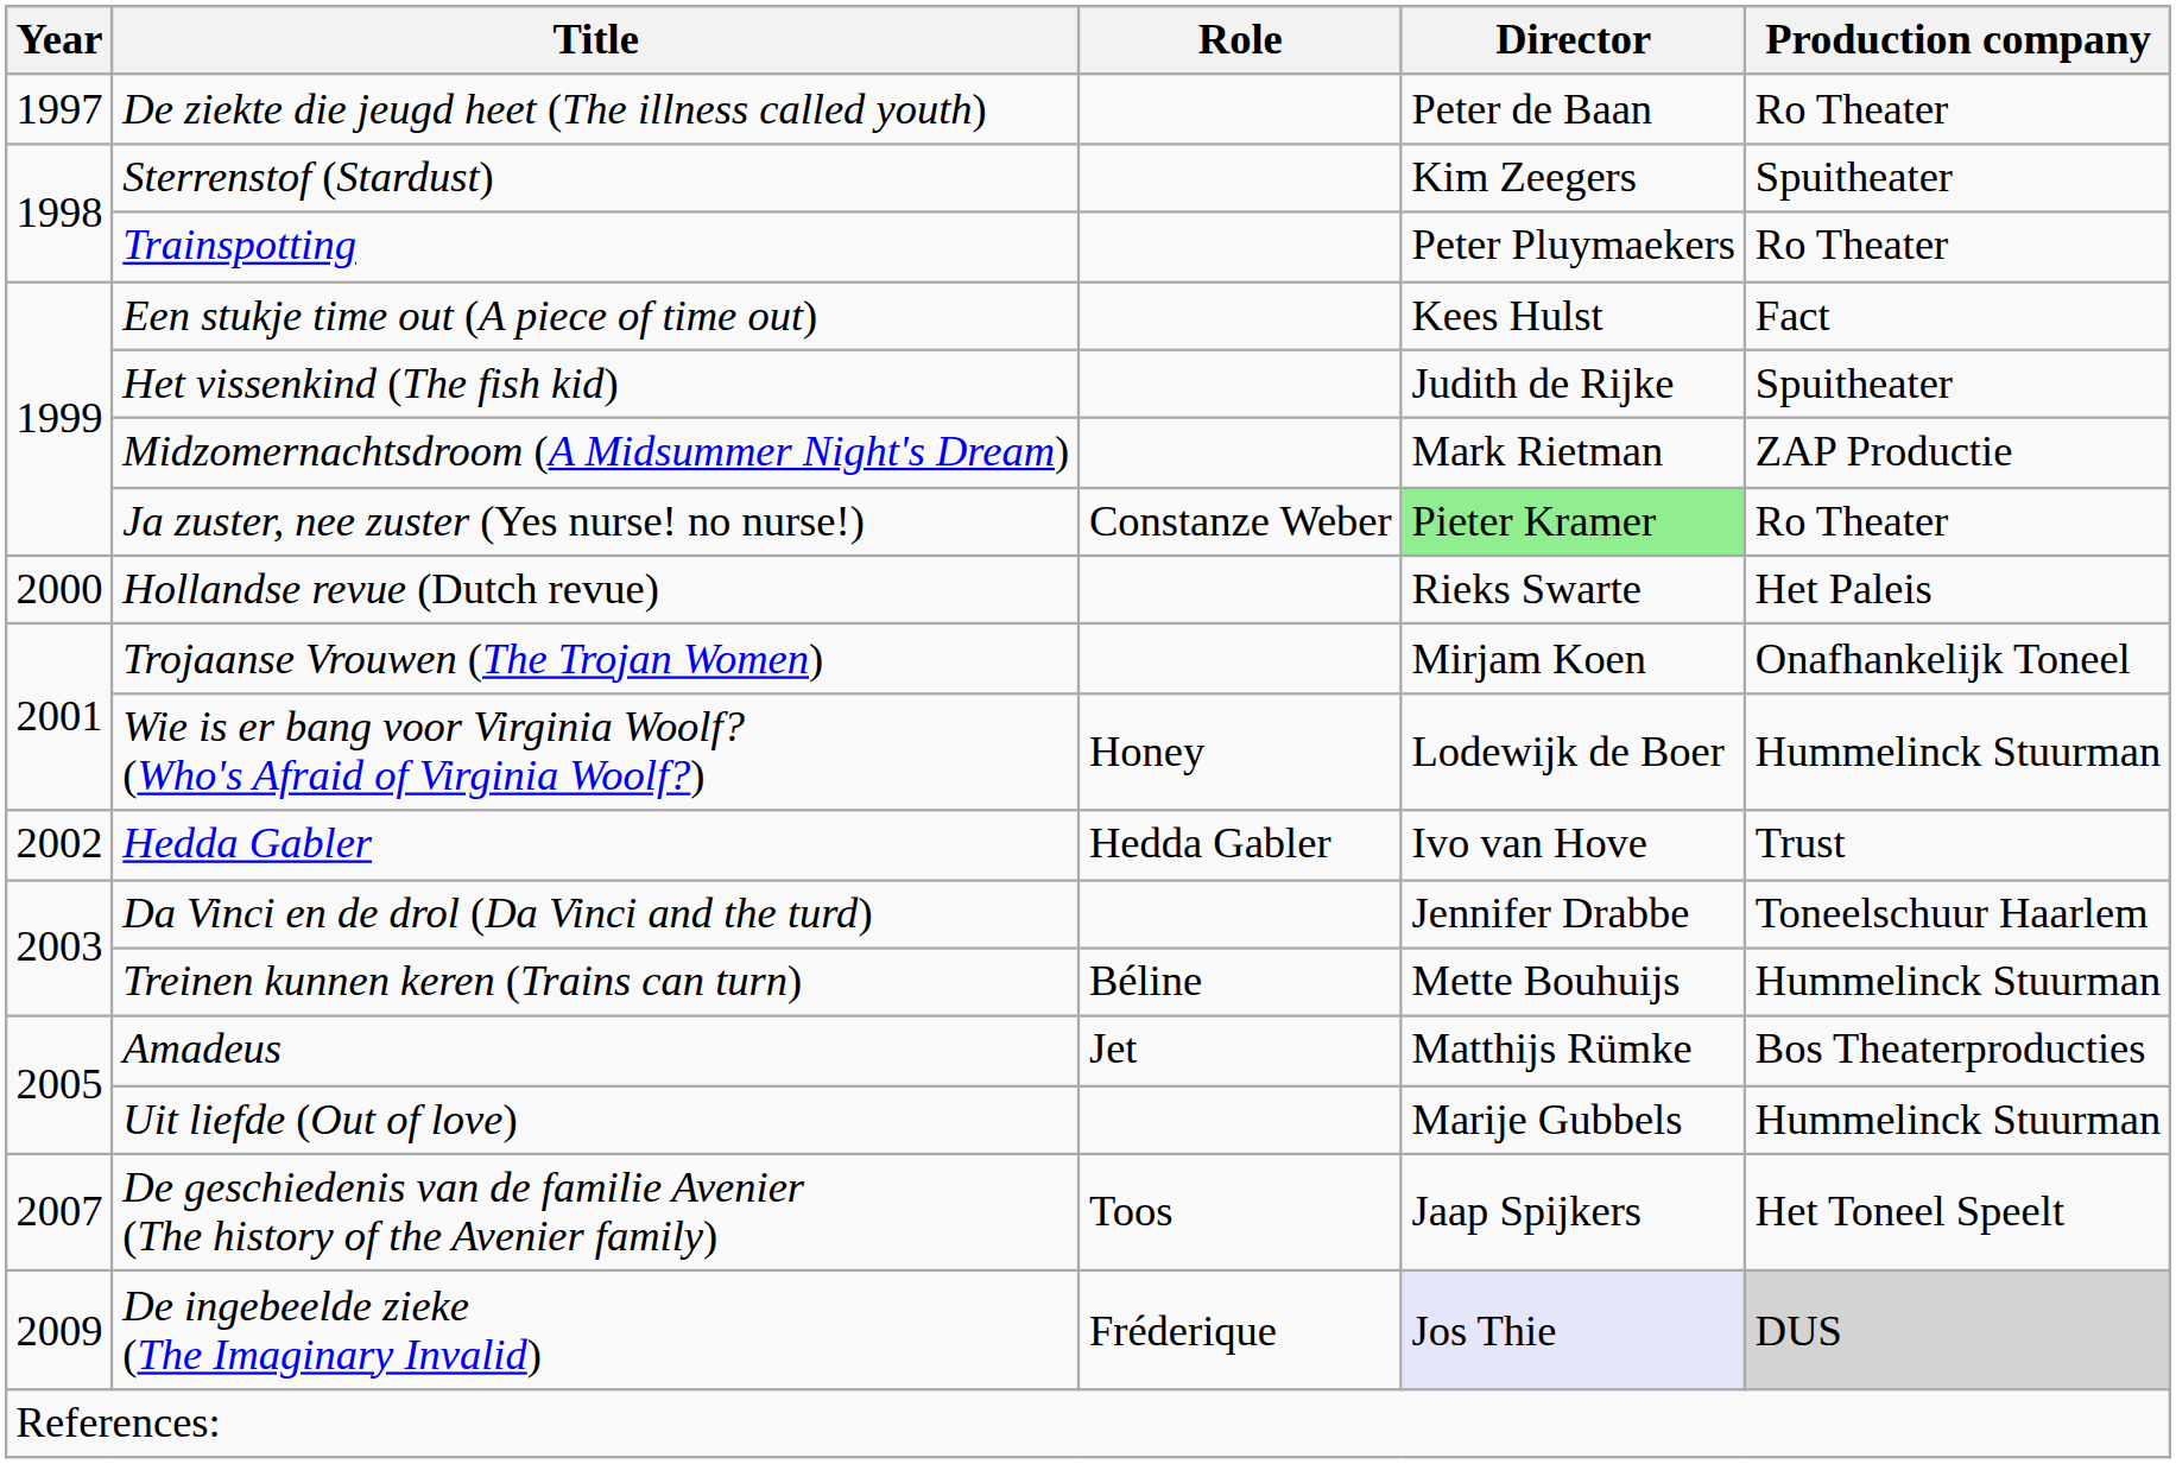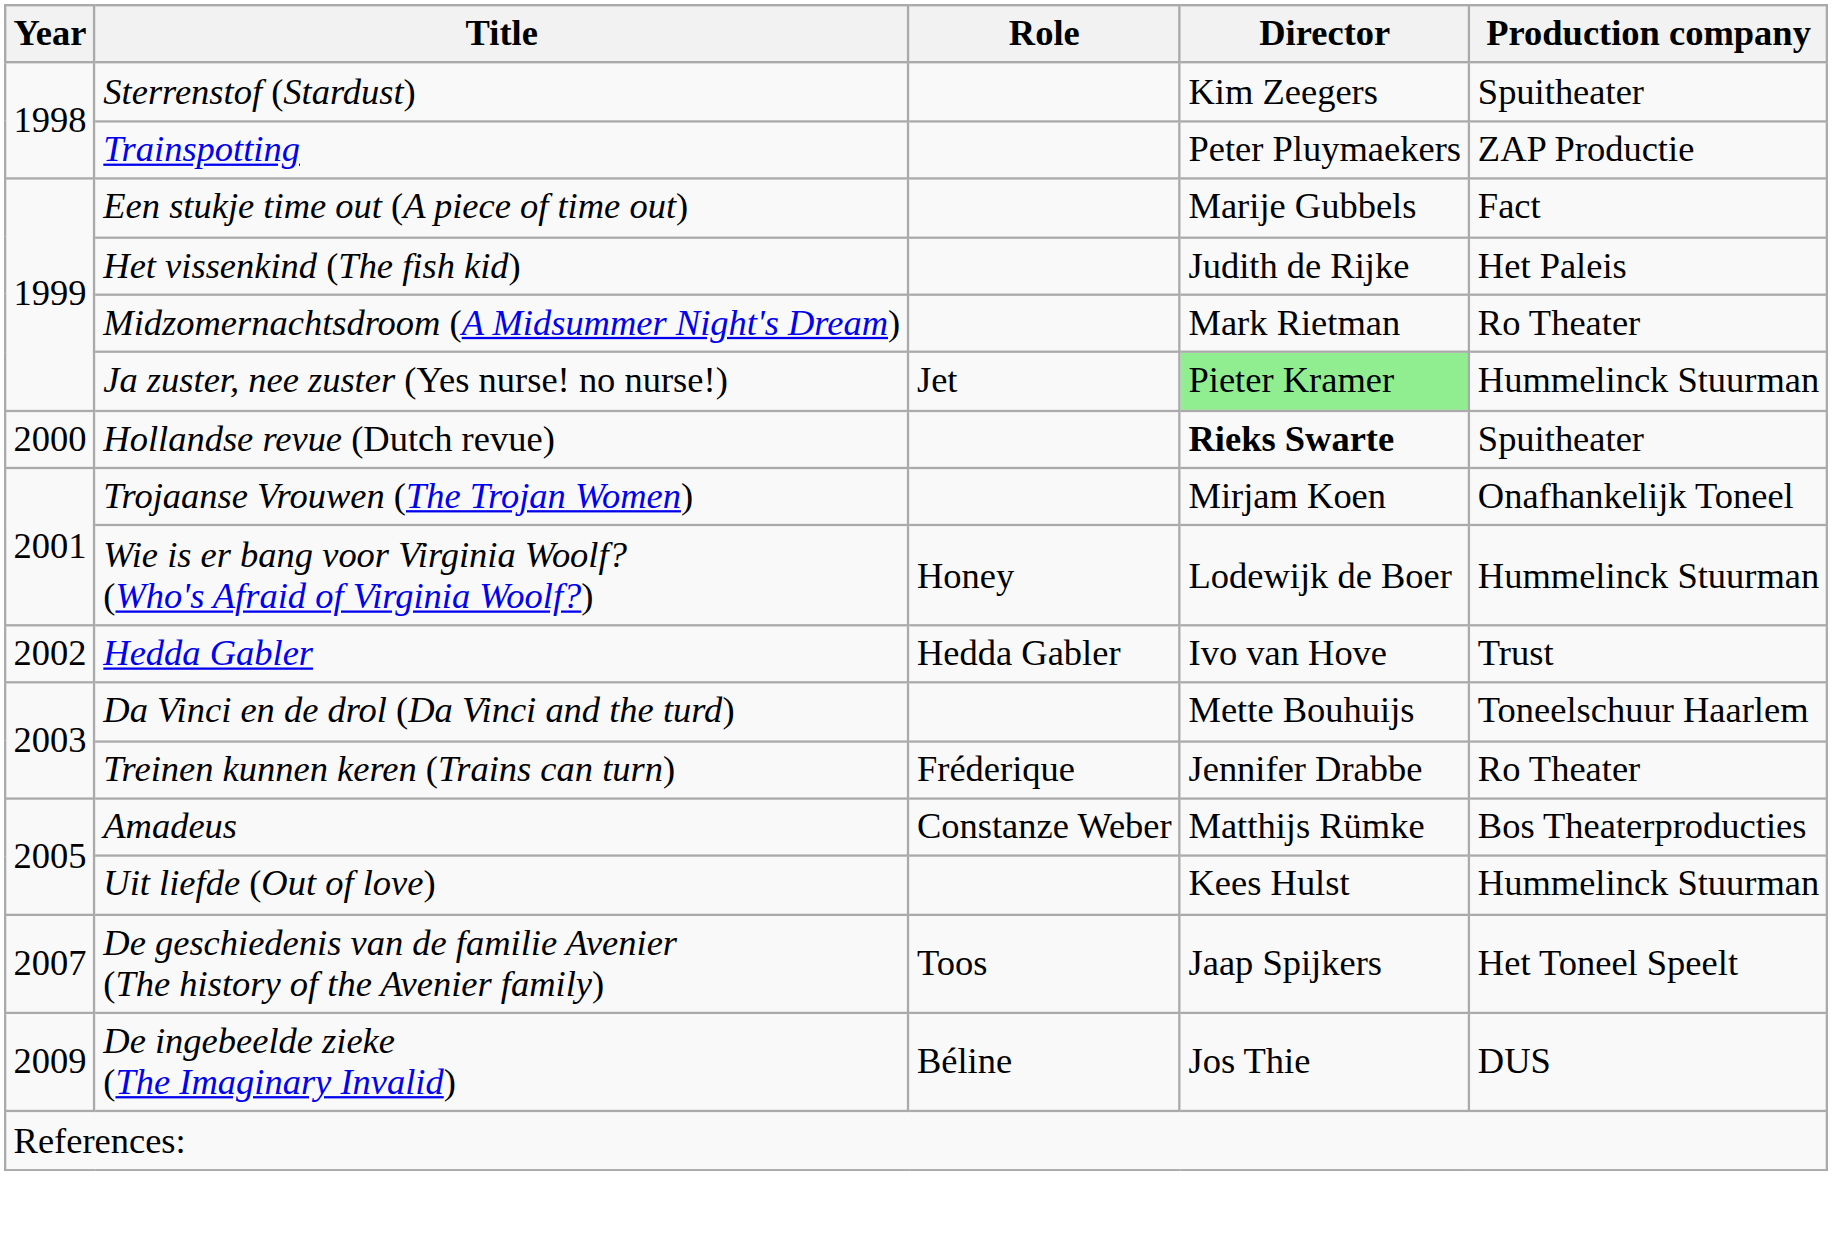- row: 1997 | De ziekte die jeugd heet (The illness called youth) | Peter de Baan | Ro Theater
Trainspotting | Production company: Ro Theater -> ZAP Productie
Een stukje time out (A piece of time out) | Director: Kees Hulst -> Marije Gubbels
Het vissenkind (The fish kid) | Production company: Spuitheater -> Het Paleis
Midzomernachtsdroom (A Midsummer Night's Dream) | Production company: ZAP Productie -> Ro Theater
Ja zuster, nee zuster (Yes nurse! no nurse!) | Role: Constanze Weber -> Jet
Ja zuster, nee zuster (Yes nurse! no nurse!) | Production company: Ro Theater -> Hummelinck Stuurman
Hollandse revue (Dutch revue) | Director: normal -> bold
Hollandse revue (Dutch revue) | Production company: Het Paleis -> Spuitheater
Da Vinci en de drol (Da Vinci and the turd) | Director: Jennifer Drabbe -> Mette Bouhuijs
Treinen kunnen keren (Trains can turn) | Role: Béline -> Fréderique
Treinen kunnen keren (Trains can turn) | Director: Mette Bouhuijs -> Jennifer Drabbe
Treinen kunnen keren (Trains can turn) | Production company: Hummelinck Stuurman -> Ro Theater
Amadeus | Role: Jet -> Constanze Weber
Uit liefde (Out of love) | Director: Marije Gubbels -> Kees Hulst
De ingebeelde zieke (The Imaginary Invalid) | Role: Fréderique -> Béline
De ingebeelde zieke (The Imaginary Invalid) | Director: lavender background -> no background
De ingebeelde zieke (The Imaginary Invalid) | Production company: lightgrey background -> no background
